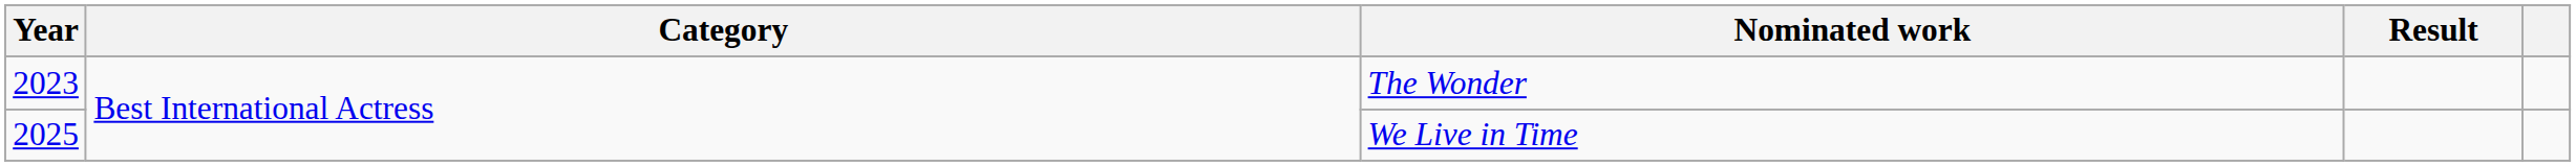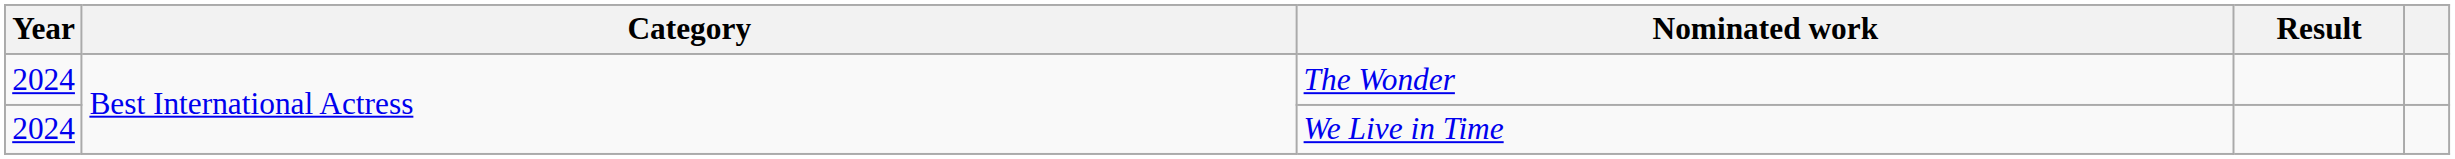The Wonder | Year: 2023 -> 2024
We Live in Time | Year: 2025 -> 2024
